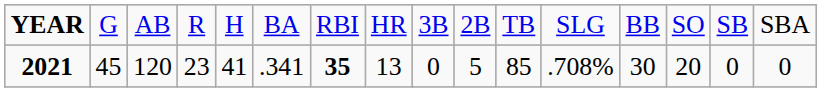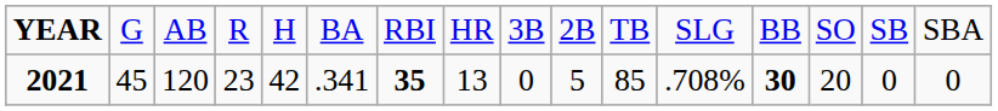2021 | column 5: 41 -> 42
2021 | column 13: normal -> bold
